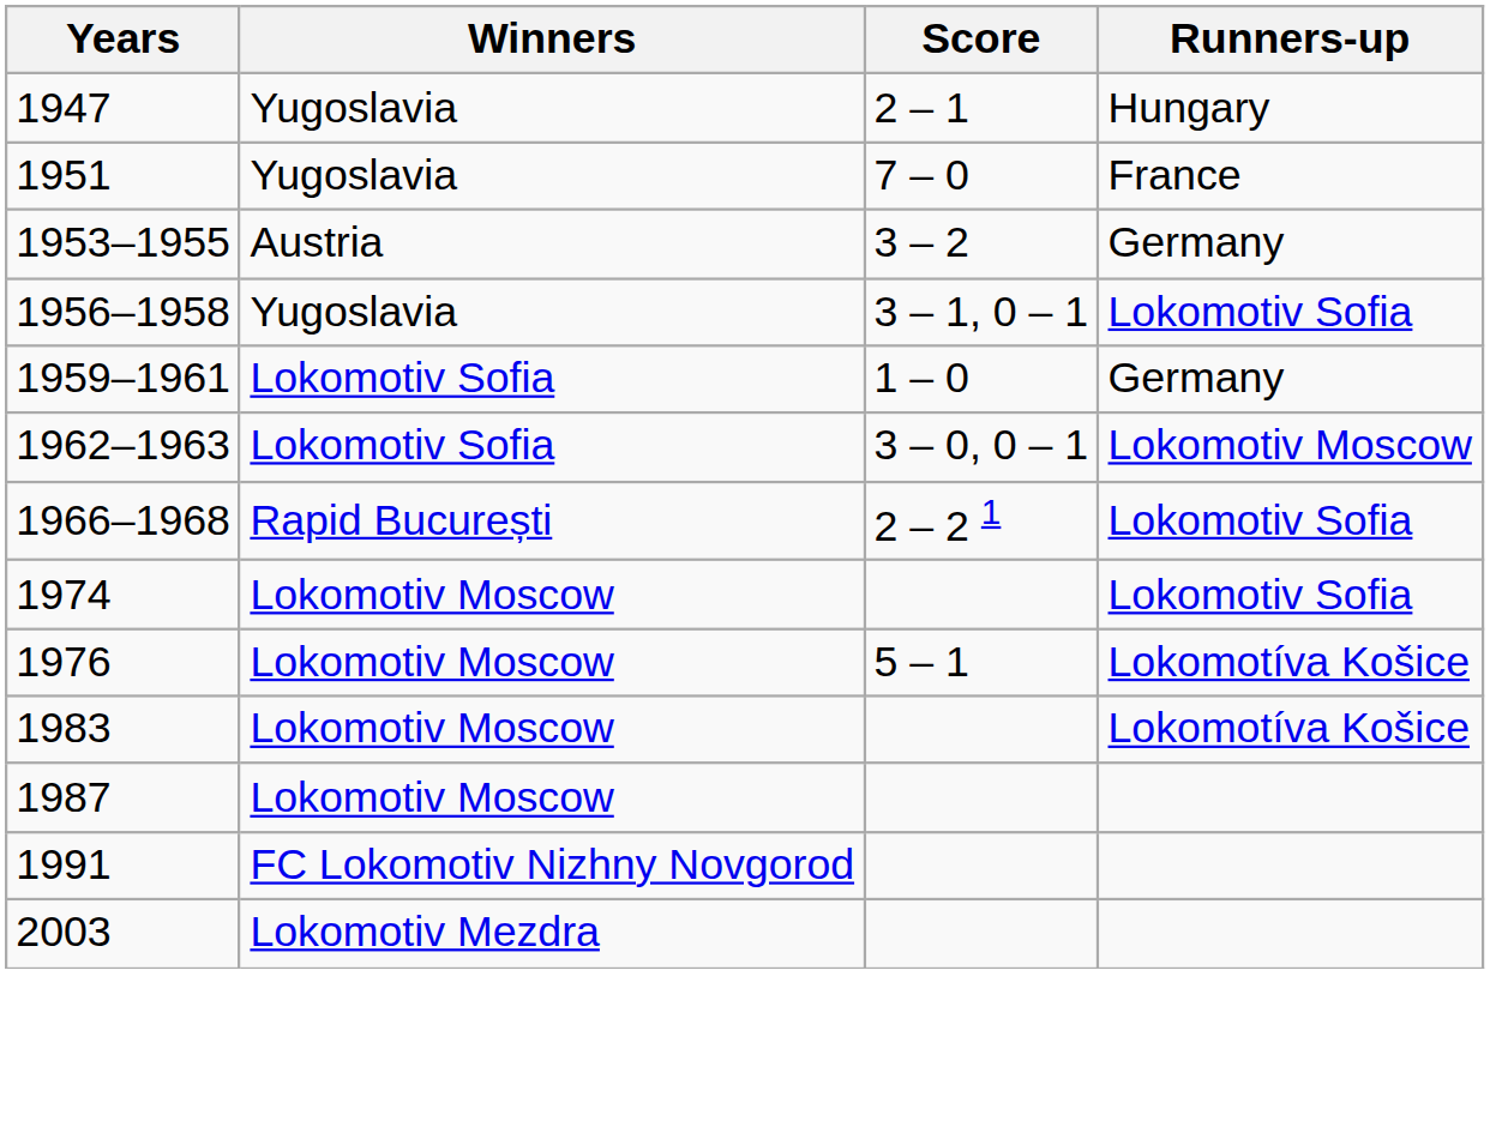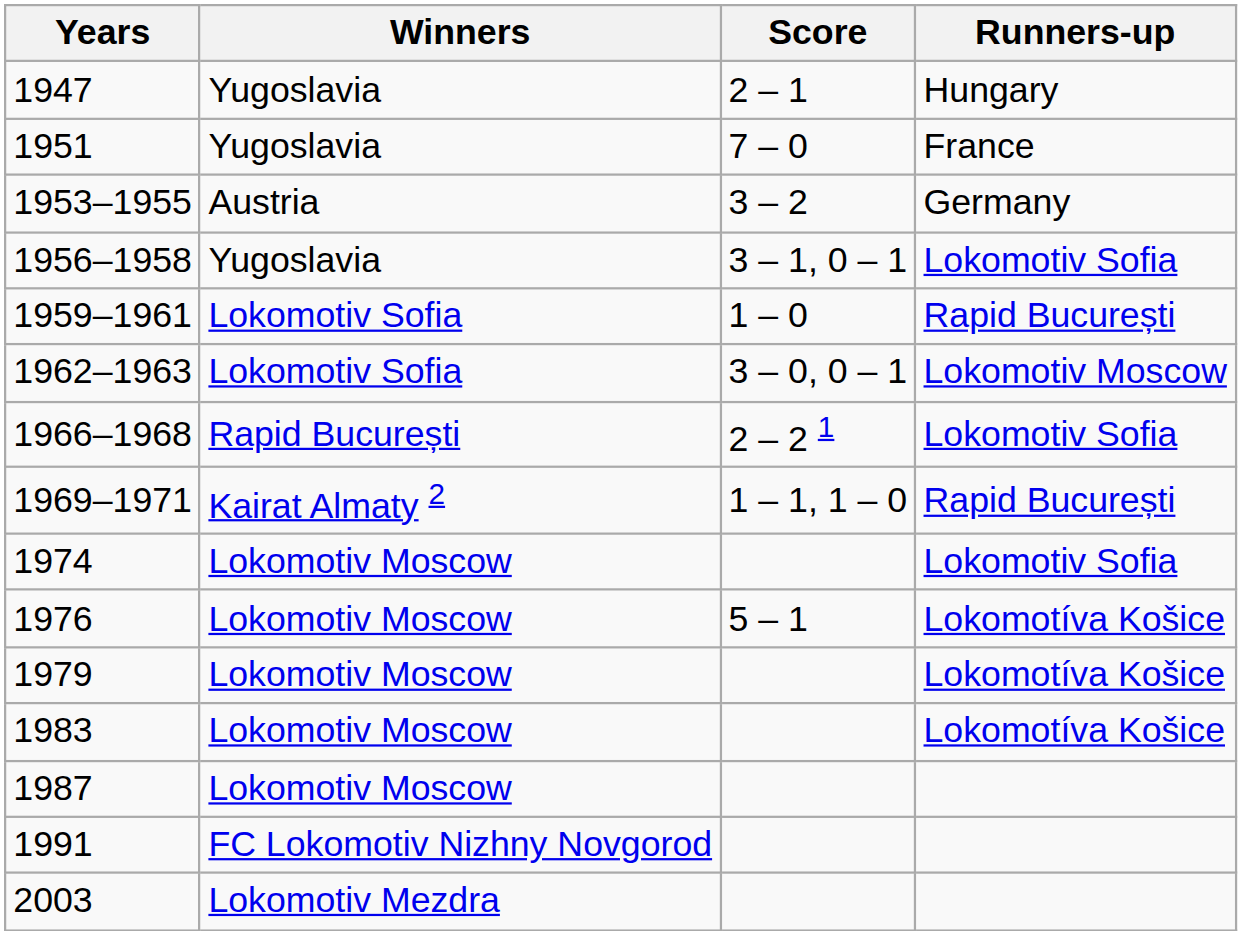1959–1961 | Runners-up: Germany -> Rapid București
+ row: 1969–1971 | Kairat Almaty 2 | 1 – 1, 1 – 0 | Rapid București
+ row: 1979 | Lokomotiv Moscow | Lokomotíva Košice
